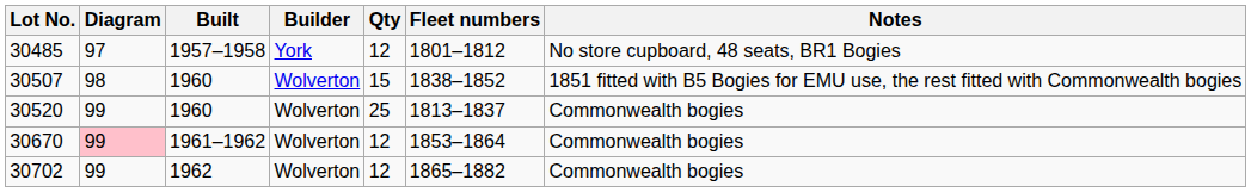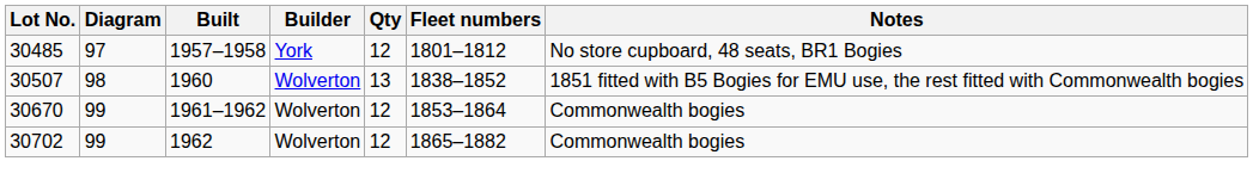30507 | Qty: 15 -> 13
- row: 30520 | 99 | 1960 | Wolverton | 25 | 1813–1837 | Commonwealth bogies
30670 | Diagram: pink background -> no background
